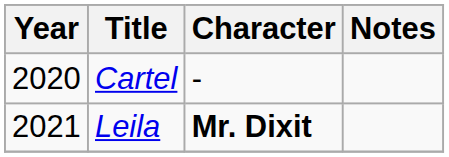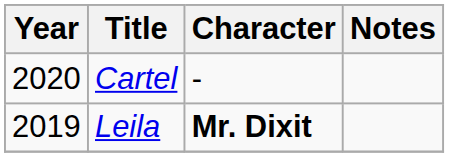Leila | Year: 2021 -> 2019
